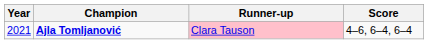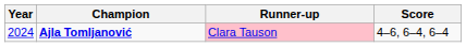Ajla Tomljanović | Year: 2021 -> 2024
